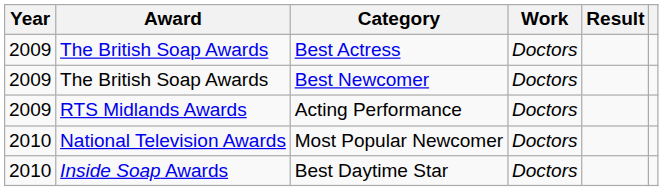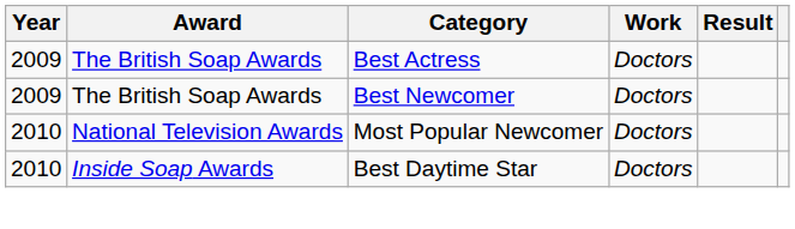- row: 2009 | RTS Midlands Awards | Acting Performance | Doctors
